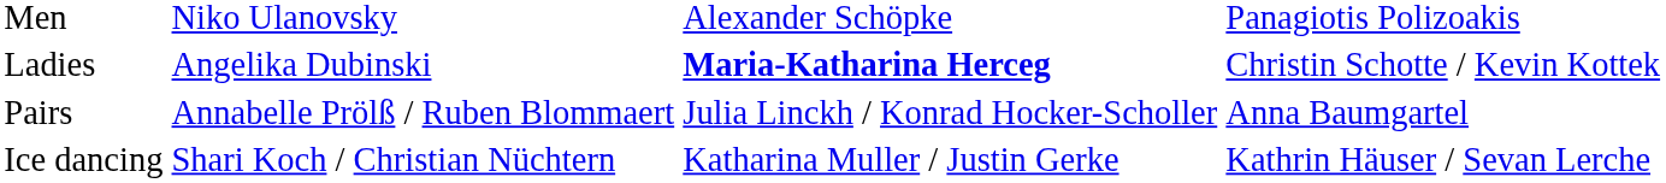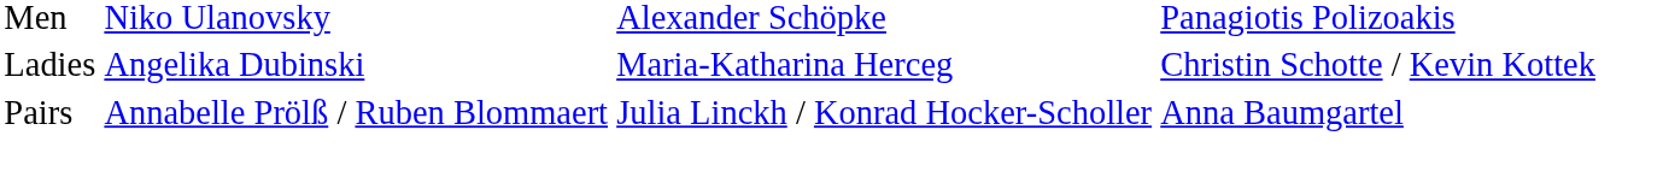Ladies | column 3: bold -> normal
- row: Ice dancing | Shari Koch / Christian Nüchtern | Katharina Muller / Justin Gerke | Kathrin Häuser / Sevan Lerche
